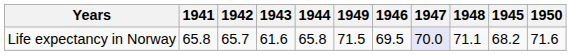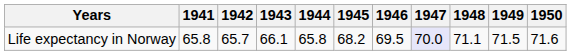columns swapped: 1945 <-> 1949
Life expectancy in Norway | 1943: 61.6 -> 66.1
